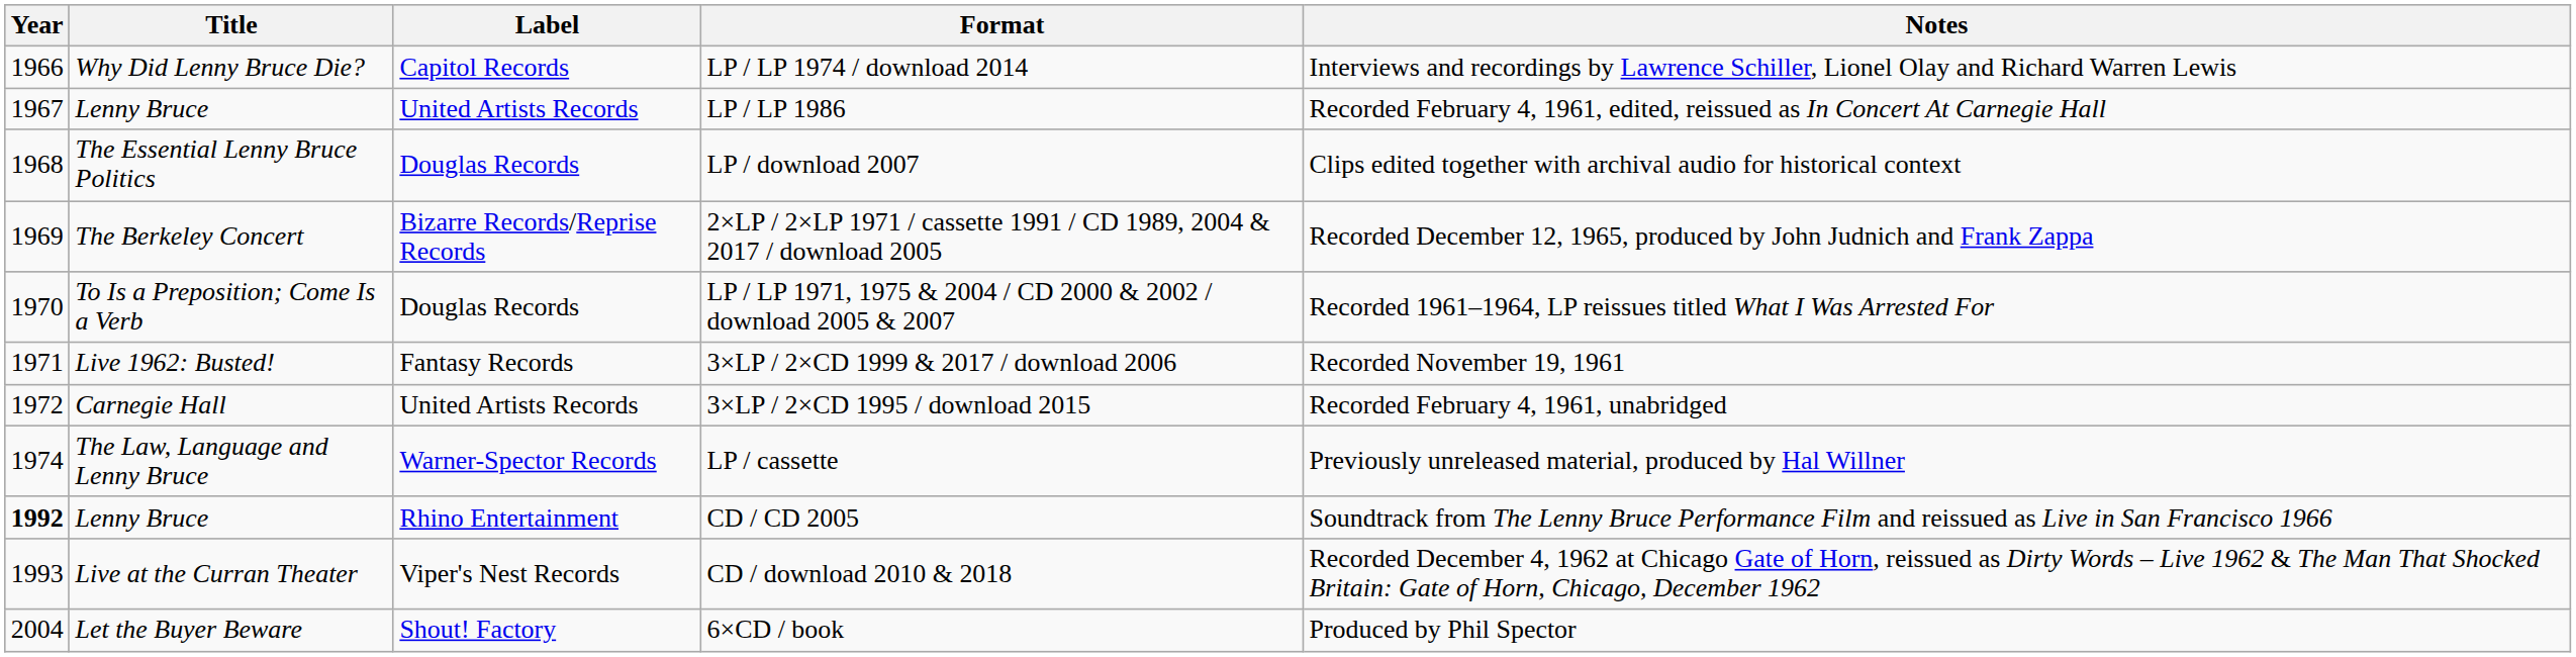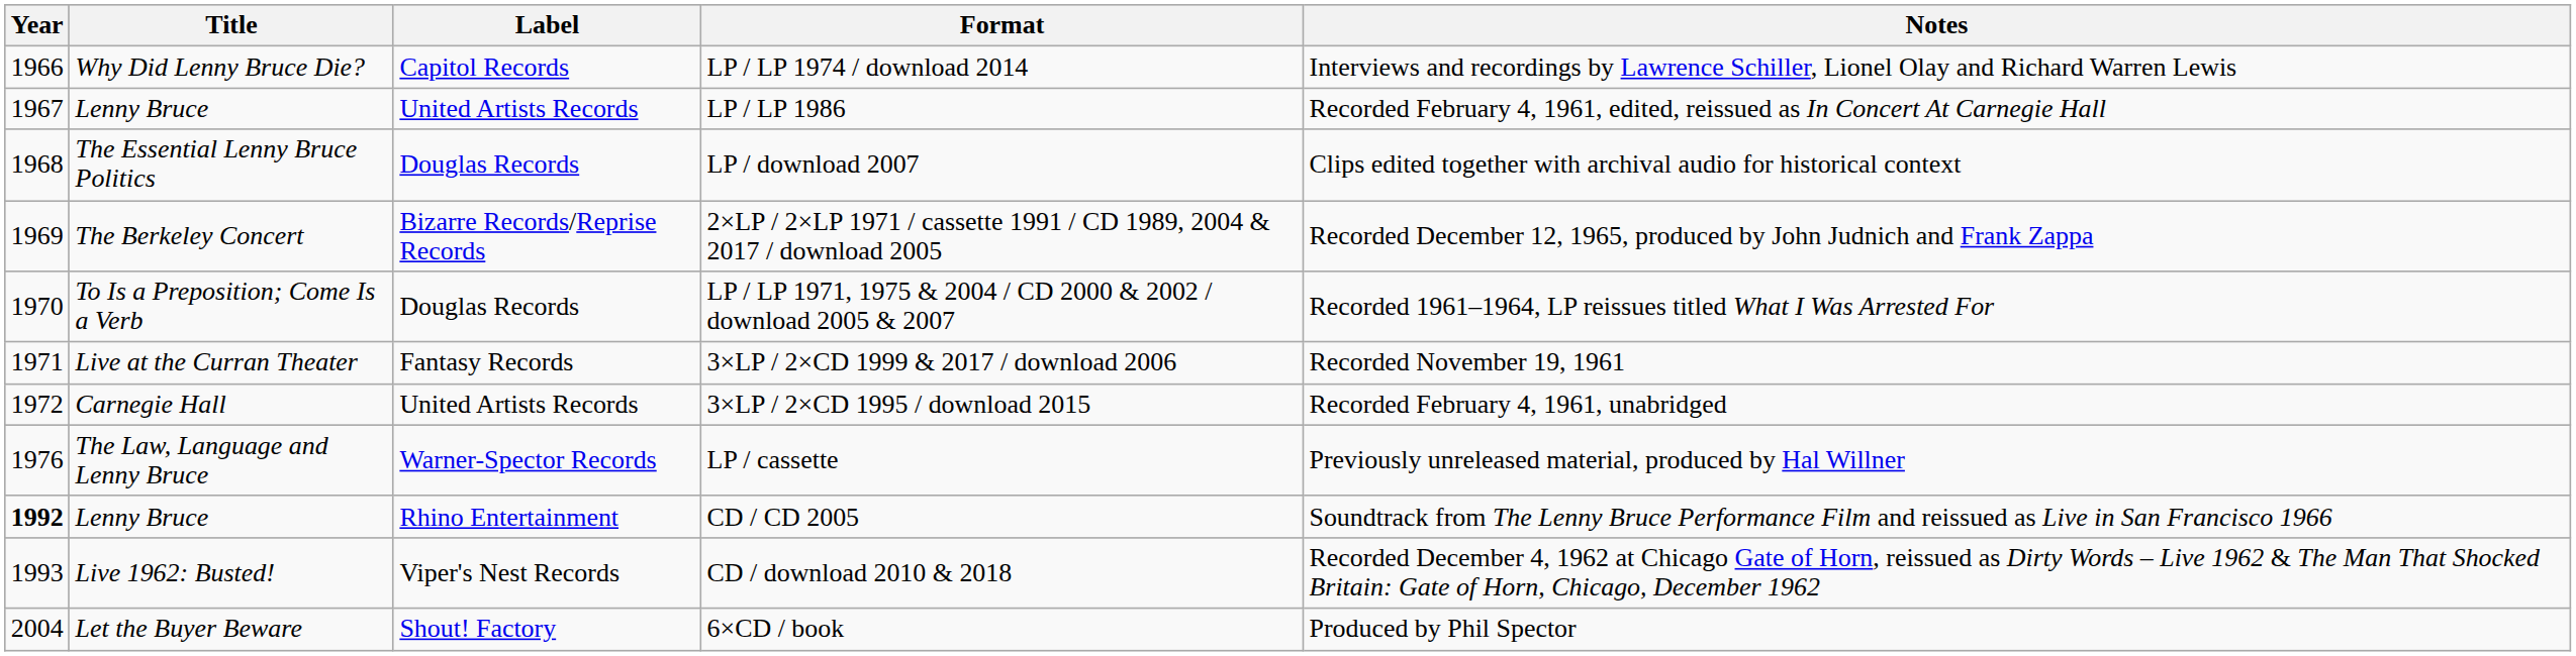3×LP / 2×CD 1999 & 2017 / download 2006 | Title: Live 1962: Busted! -> Live at the Curran Theater
LP / cassette | Year: 1974 -> 1976
CD / download 2010 & 2018 | Title: Live at the Curran Theater -> Live 1962: Busted!
